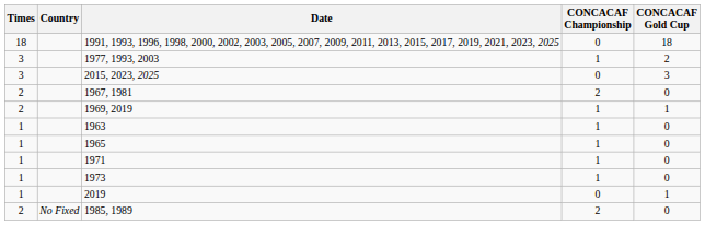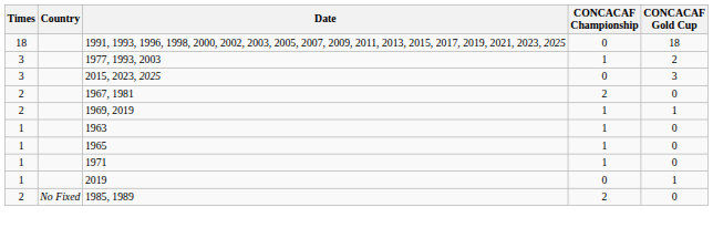- row: 1 | 1973 | 1 | 0
